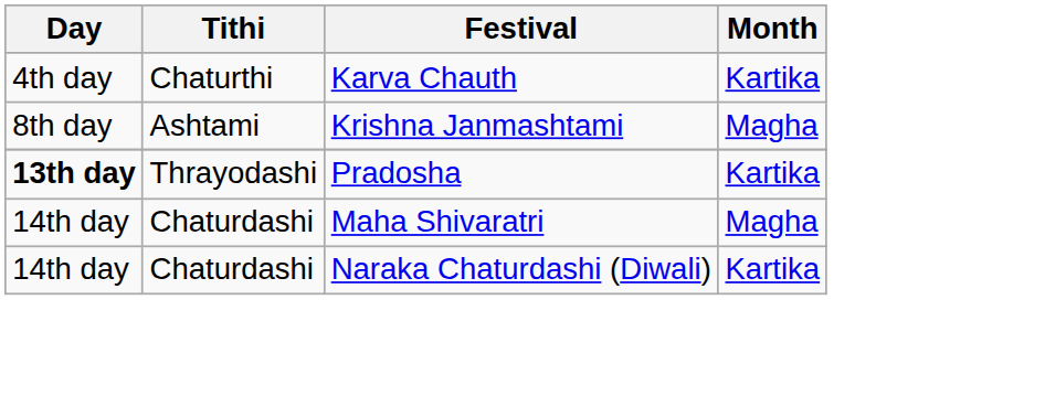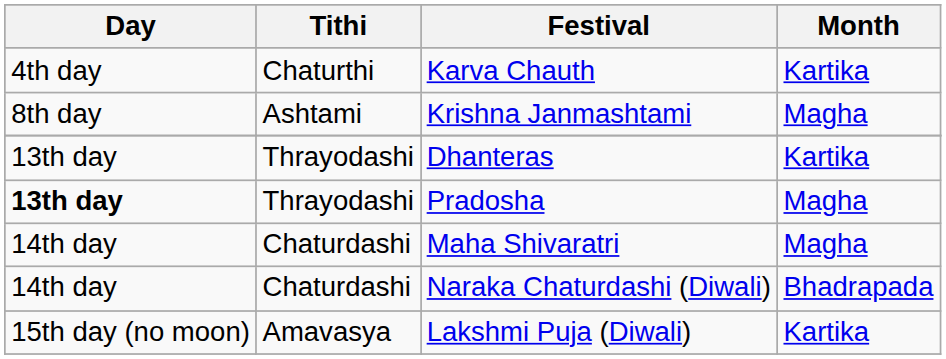+ row: 13th day | Thrayodashi | Dhanteras | Kartika
Pradosha | Month: Kartika -> Magha
Naraka Chaturdashi (Diwali) | Month: Kartika -> Bhadrapada
+ row: 15th day (no moon) | Amavasya | Lakshmi Puja (Diwali) | Kartika
